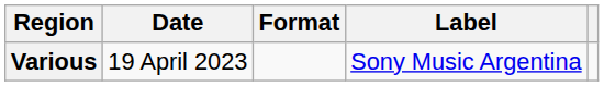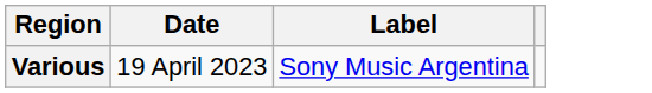- column: Format
